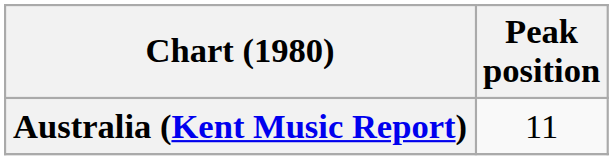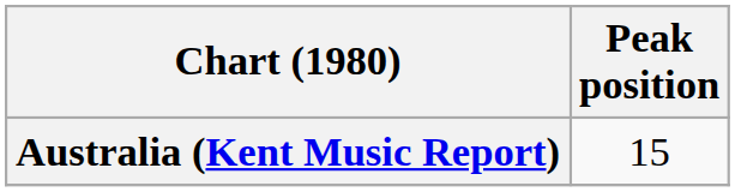Australia (Kent Music Report) | Peak position: 11 -> 15
